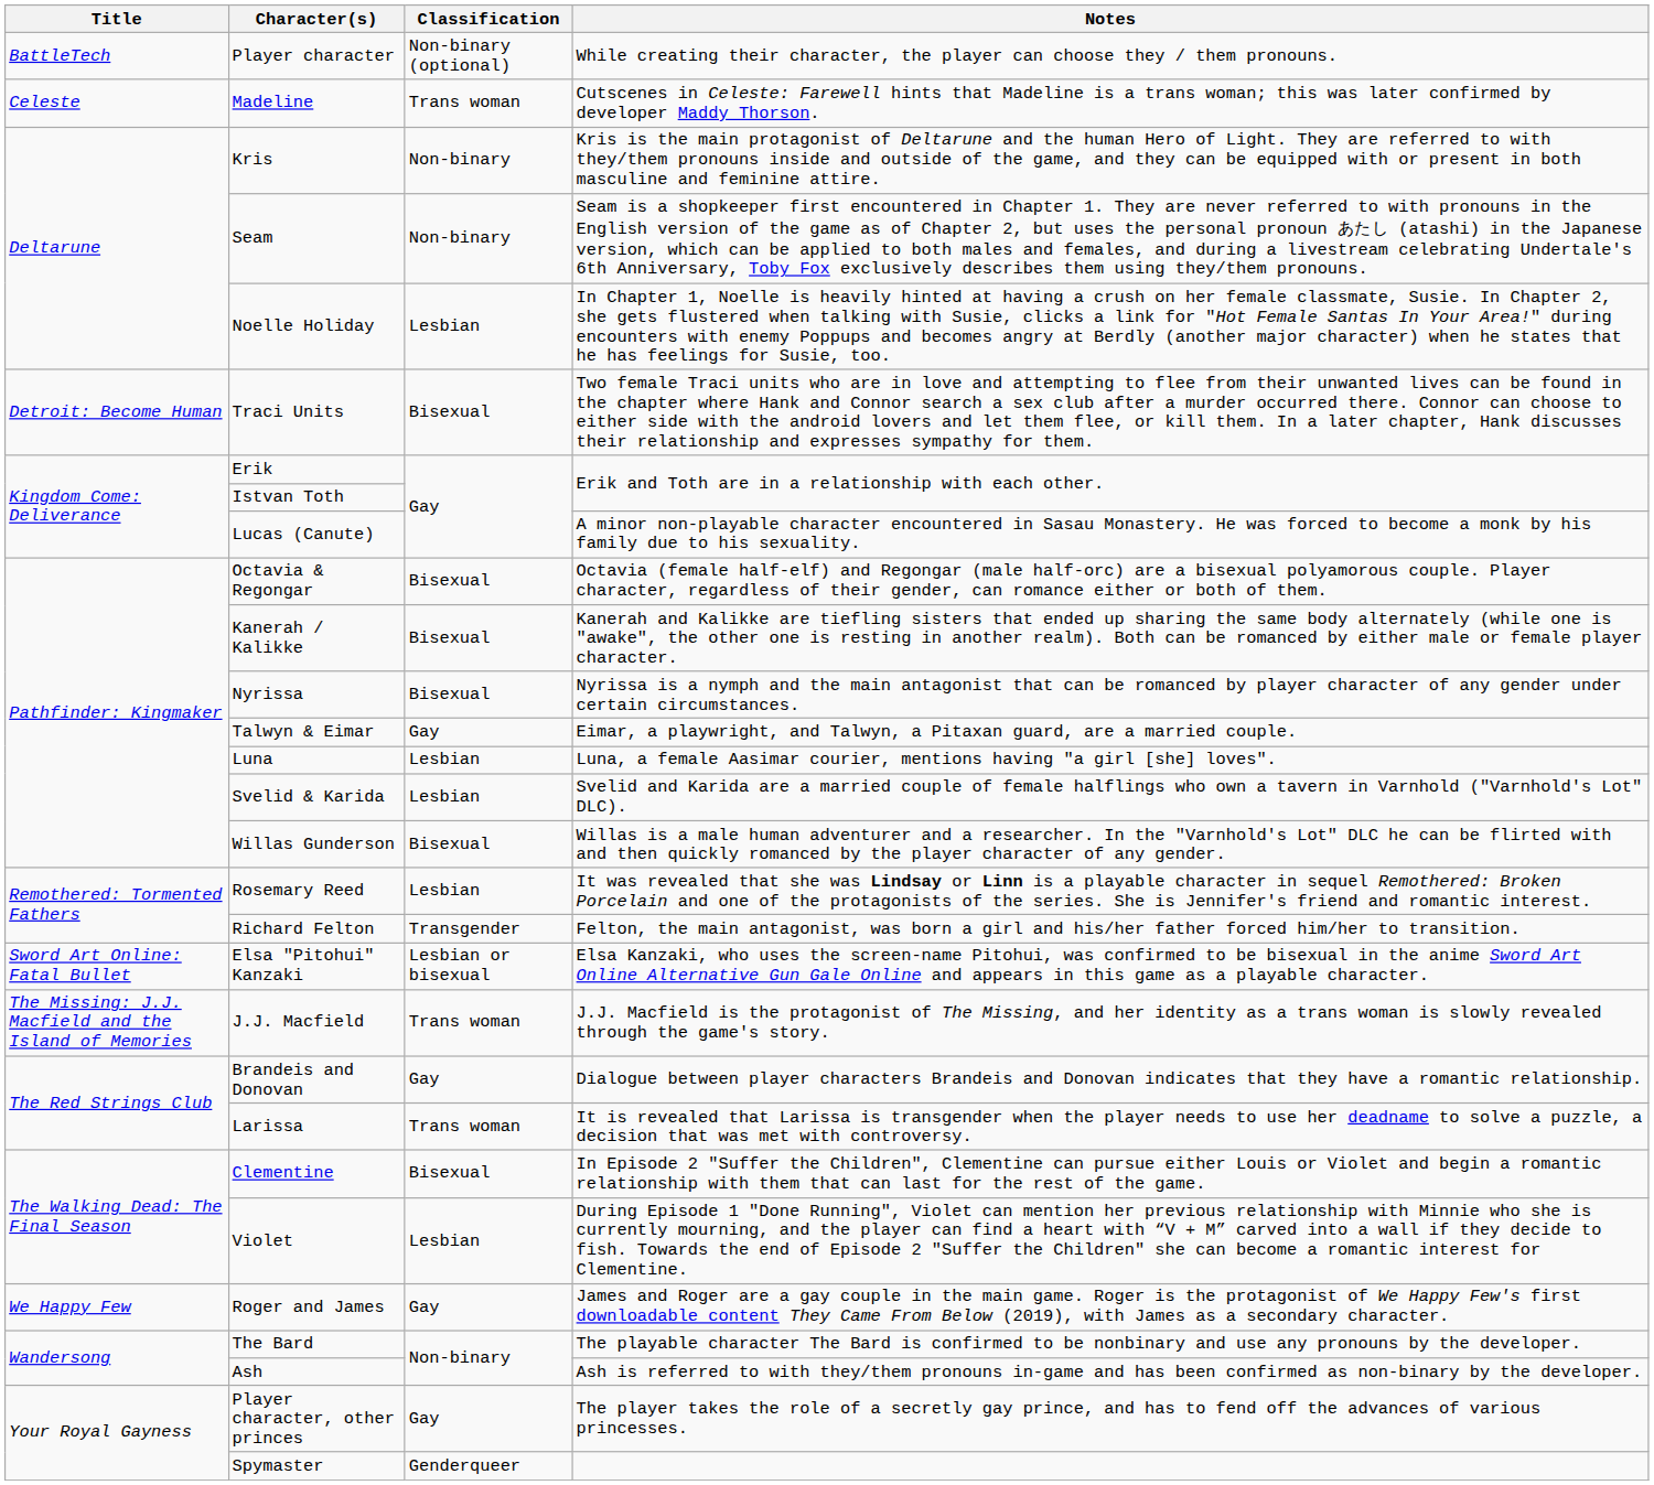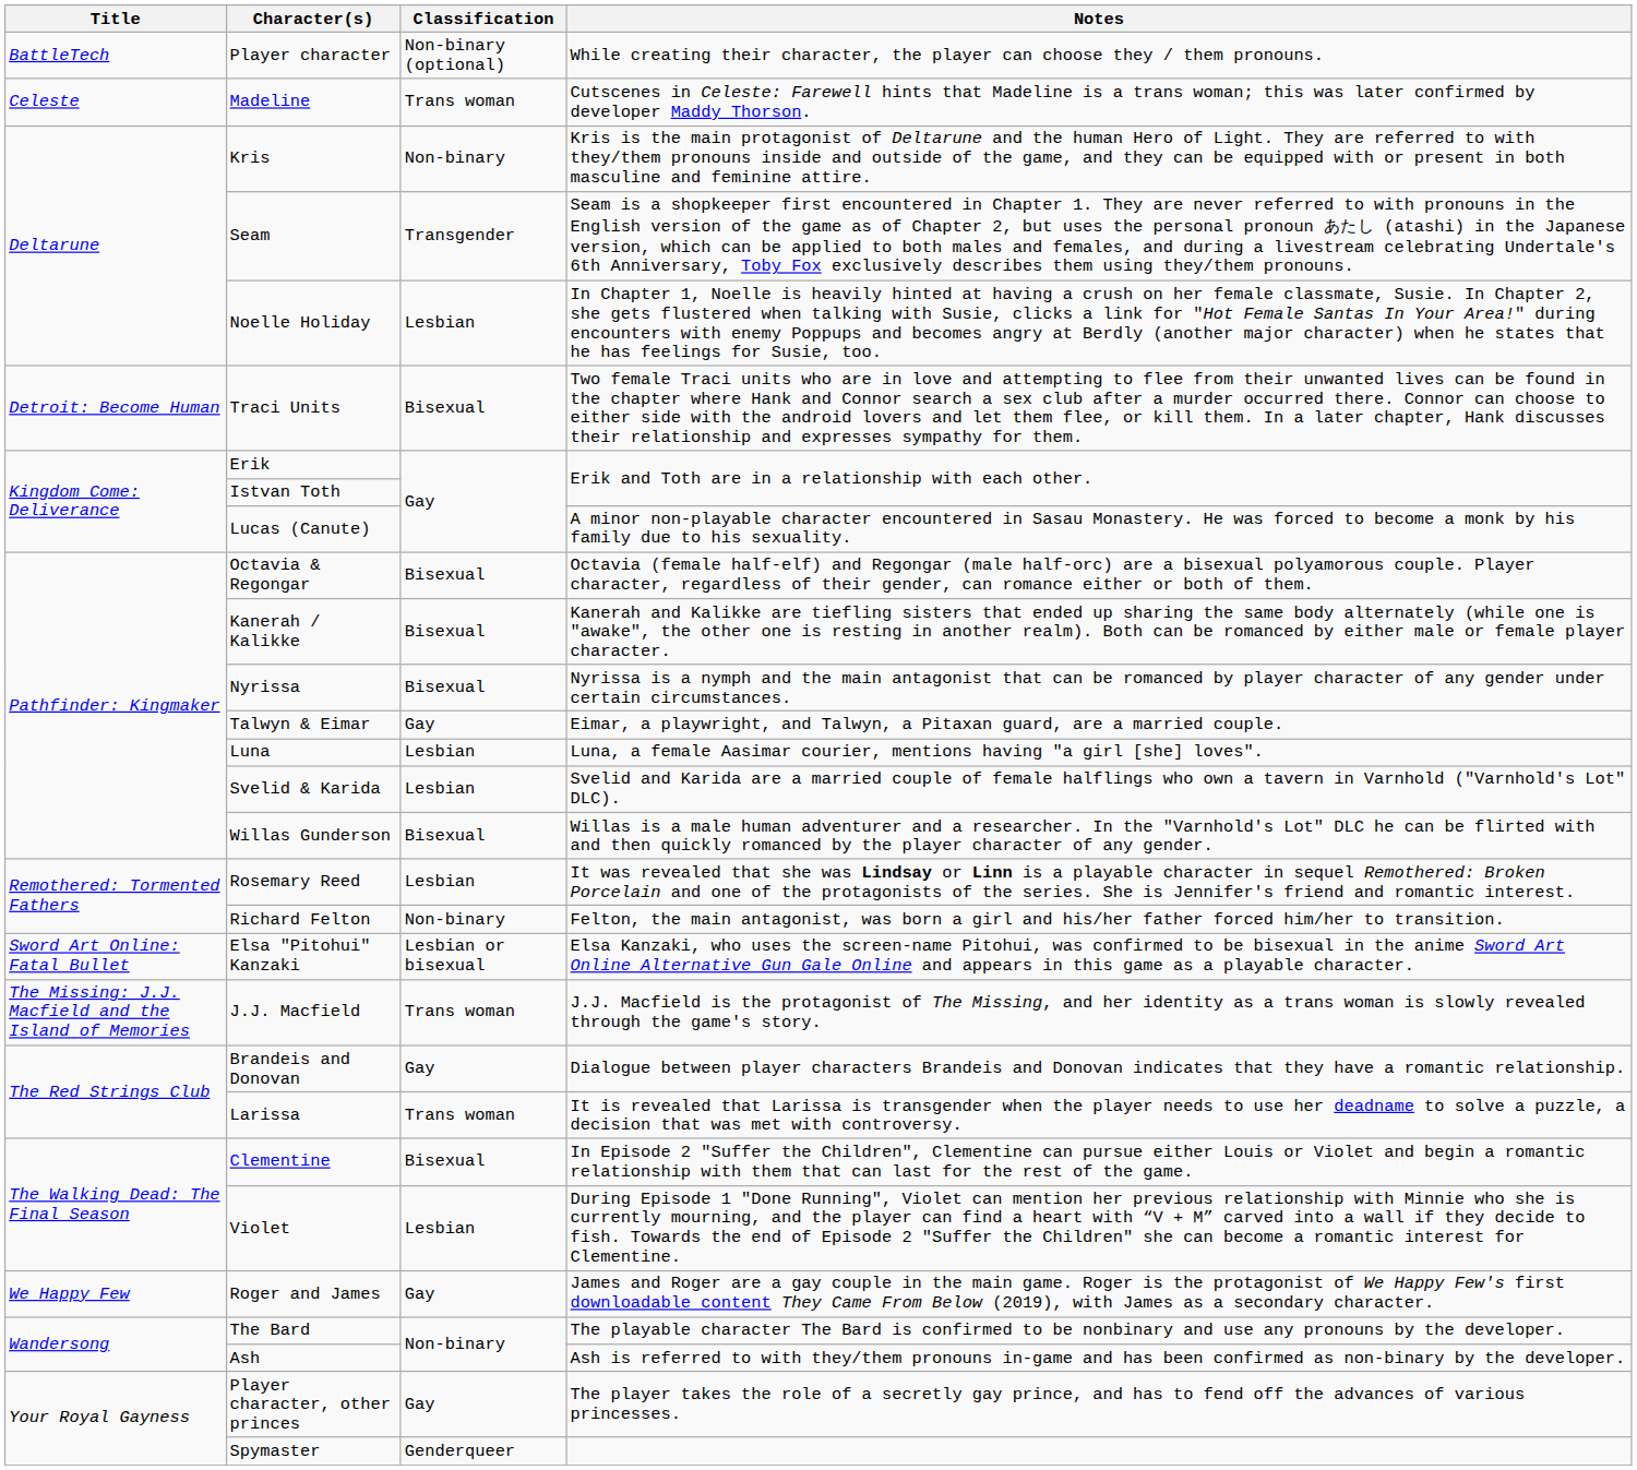Seam | Classification: Non-binary -> Transgender
Richard Felton | Classification: Transgender -> Non-binary
